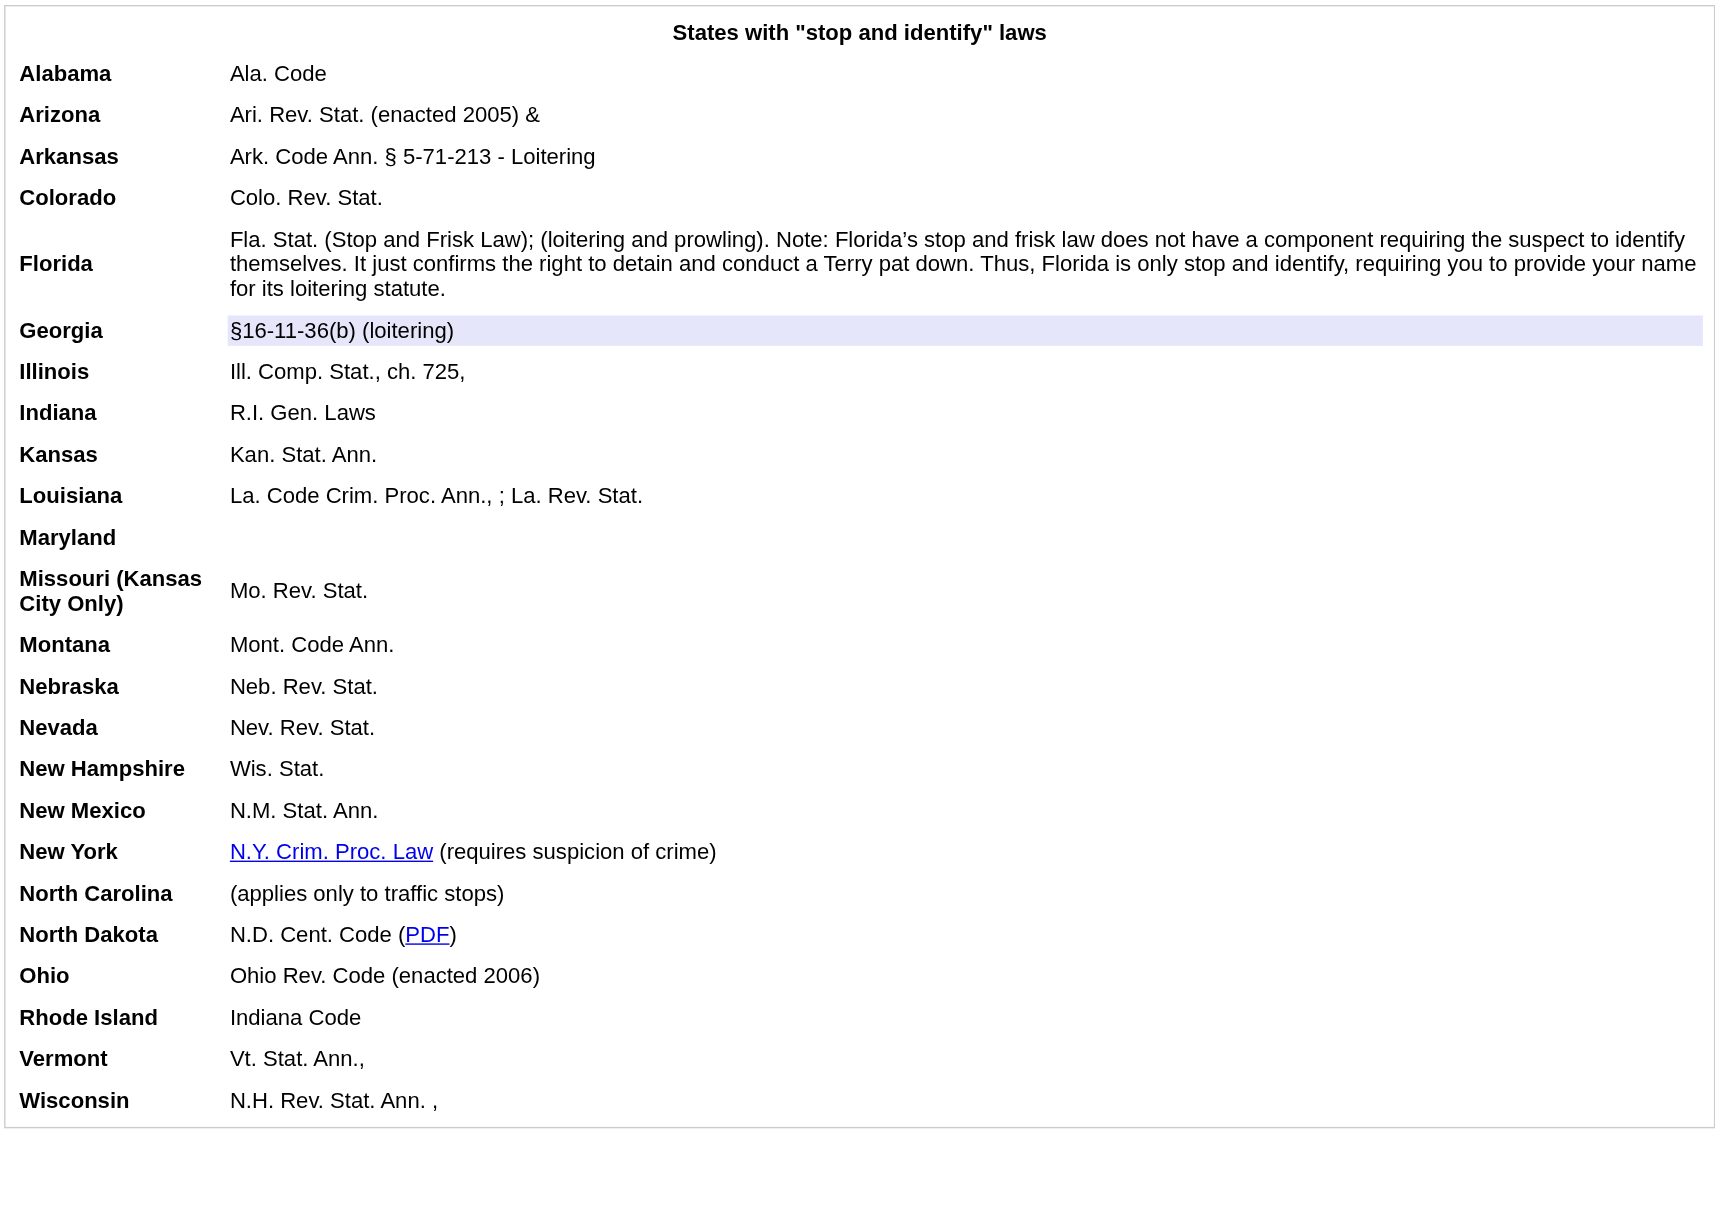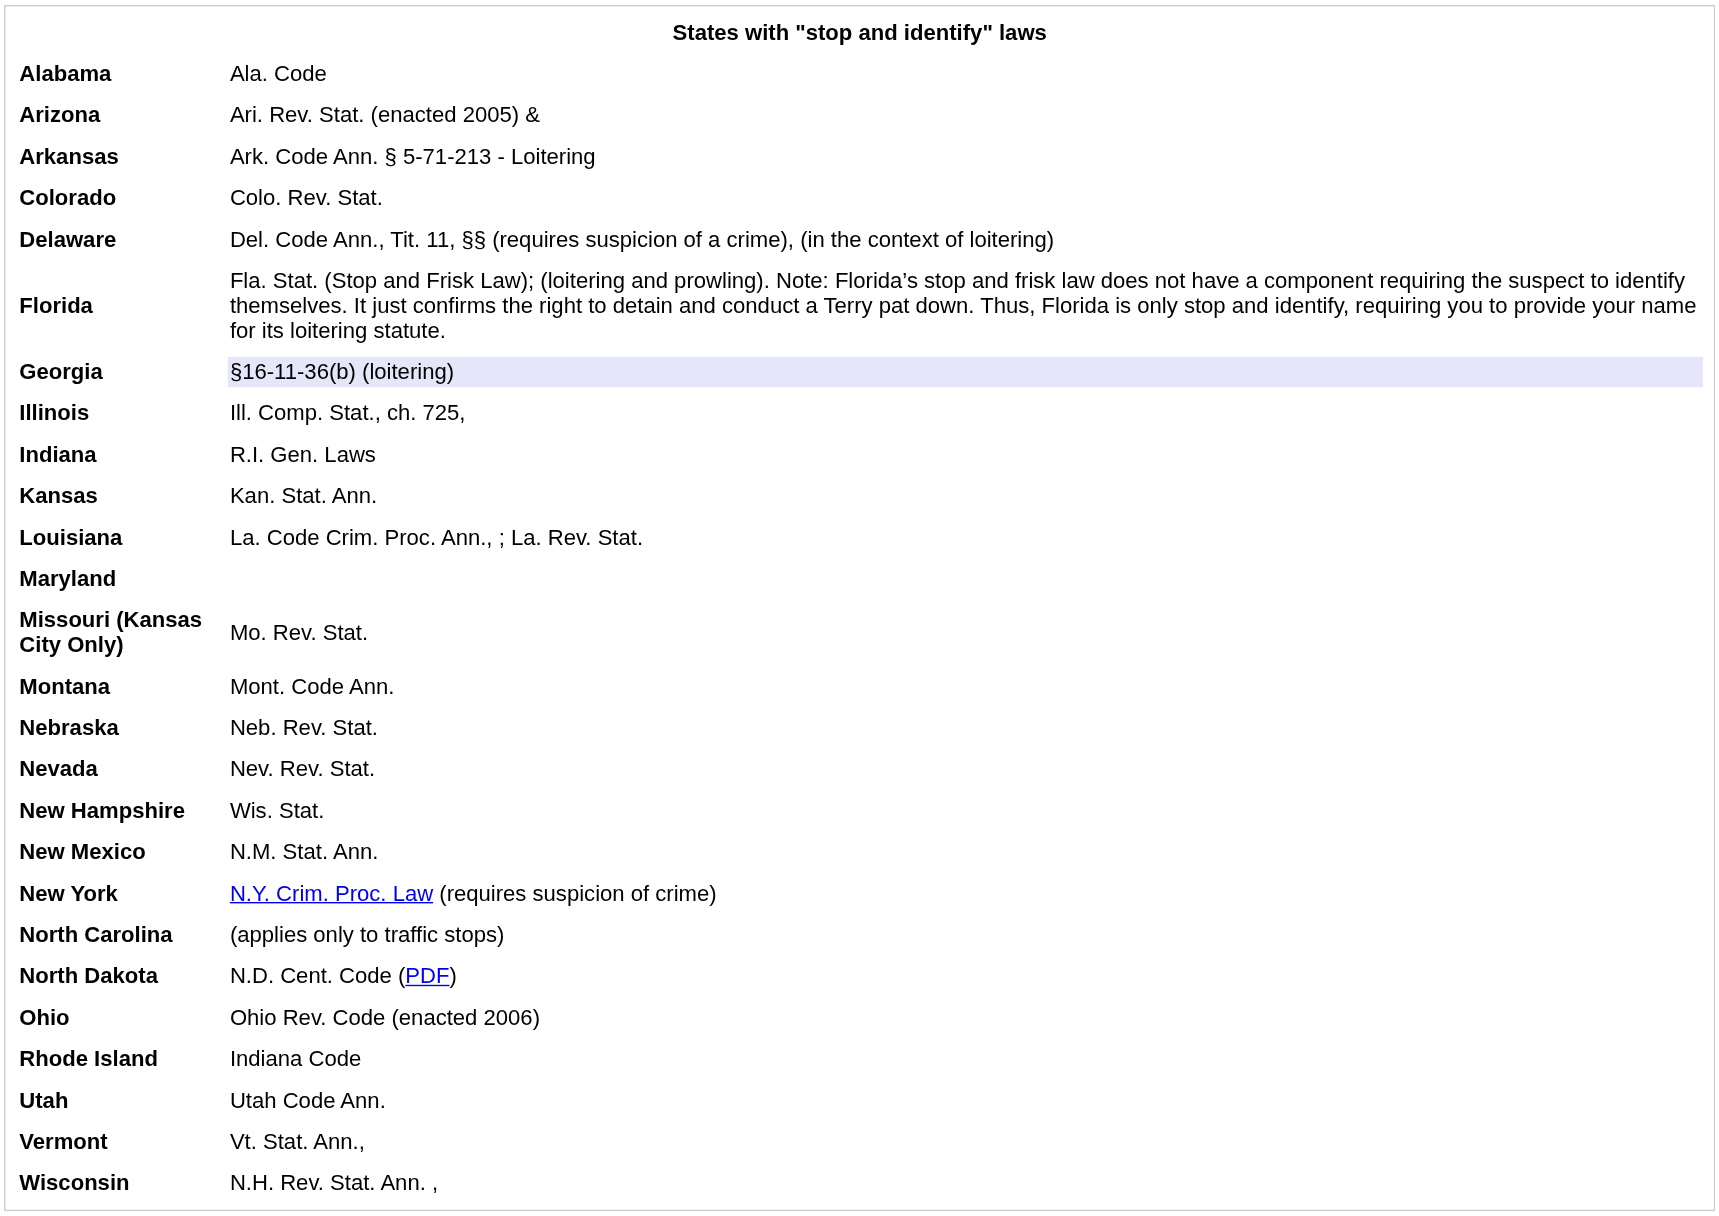+ row: Delaware | Del. Code Ann., Tit. 11, §§ (requires suspicion of a crime), (in the context of loitering)
+ row: Utah | Utah Code Ann.
